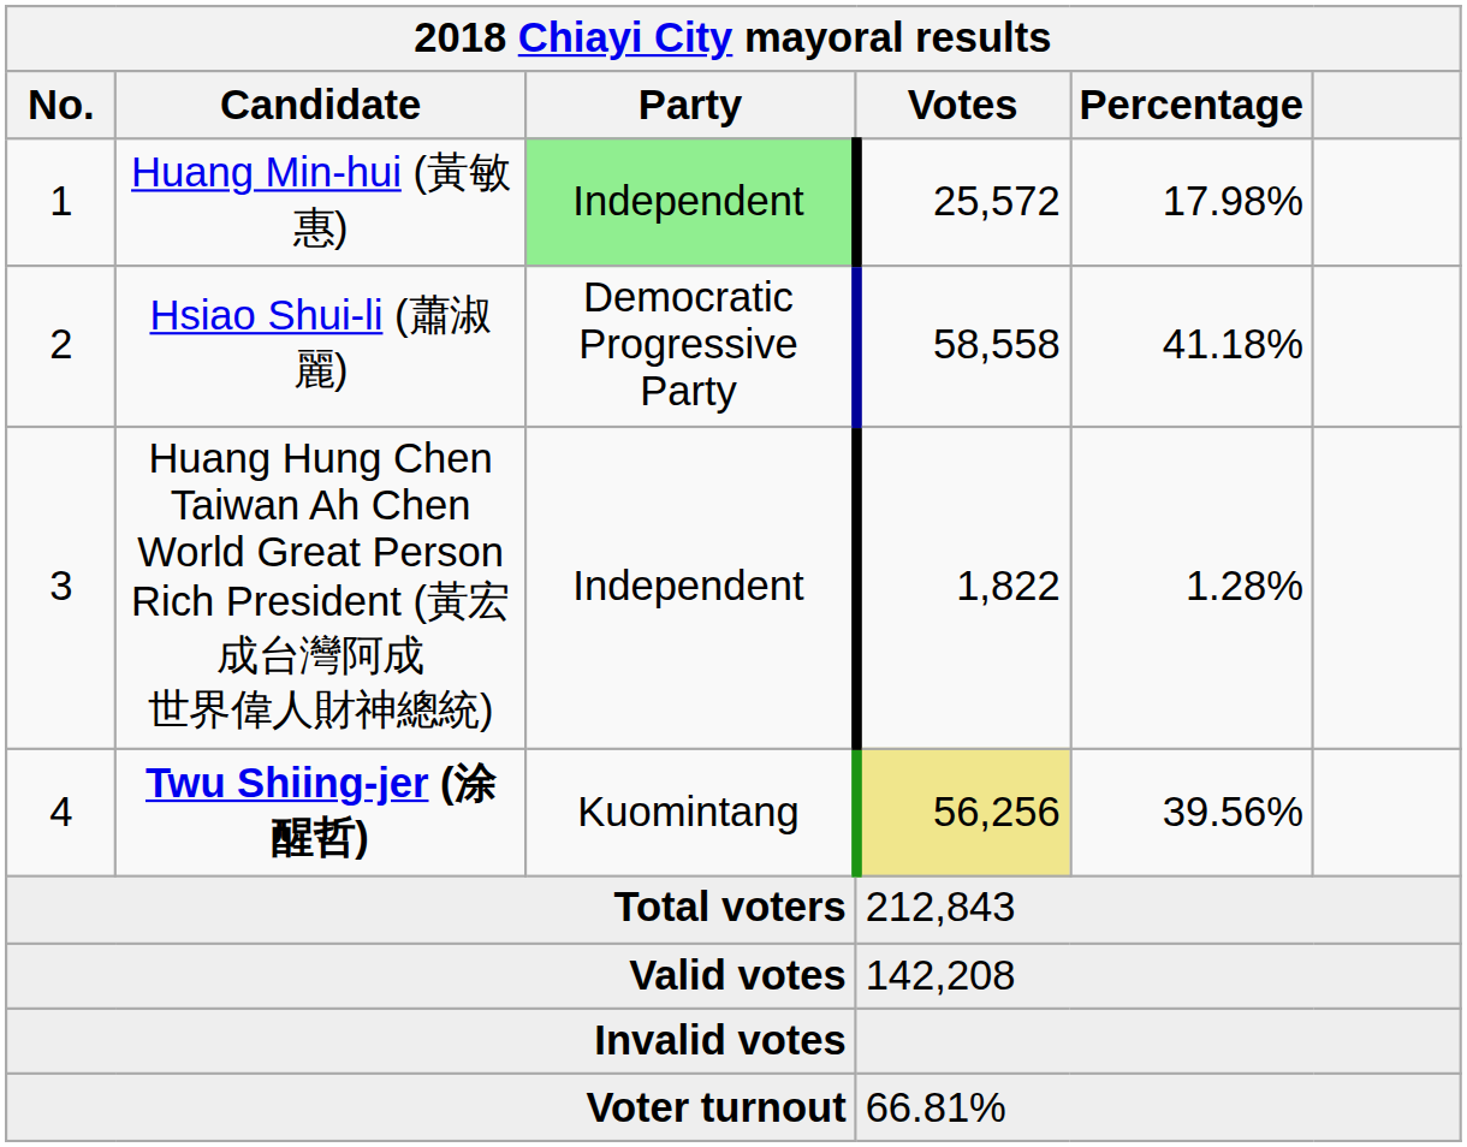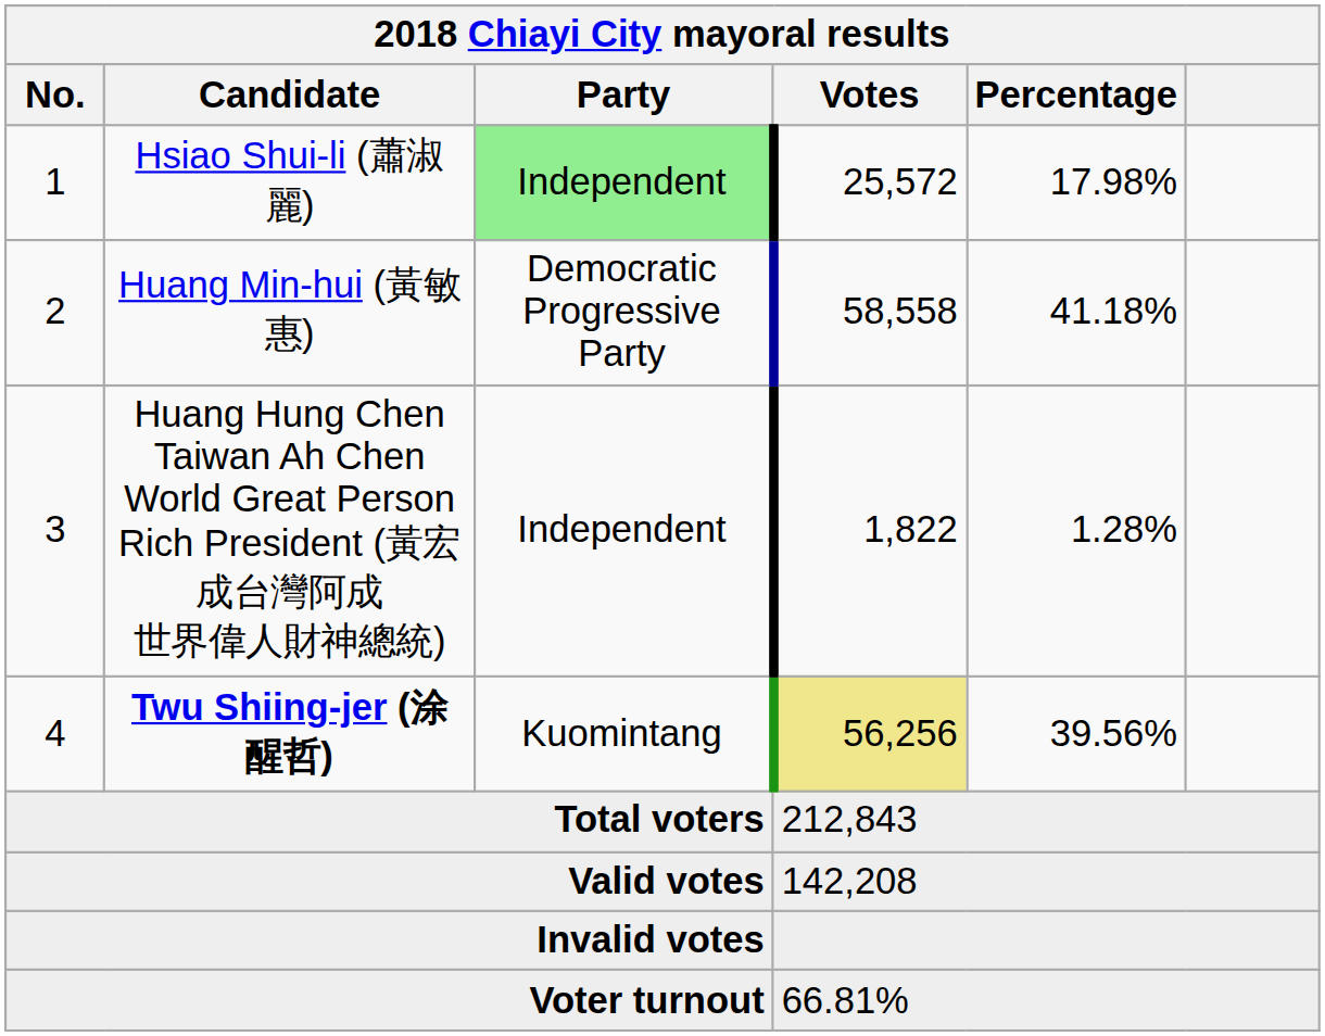1 | Candidate: Huang Min-hui (黃敏惠) -> Hsiao Shui-li (蕭淑麗)
2 | Candidate: Hsiao Shui-li (蕭淑麗) -> Huang Min-hui (黃敏惠)
